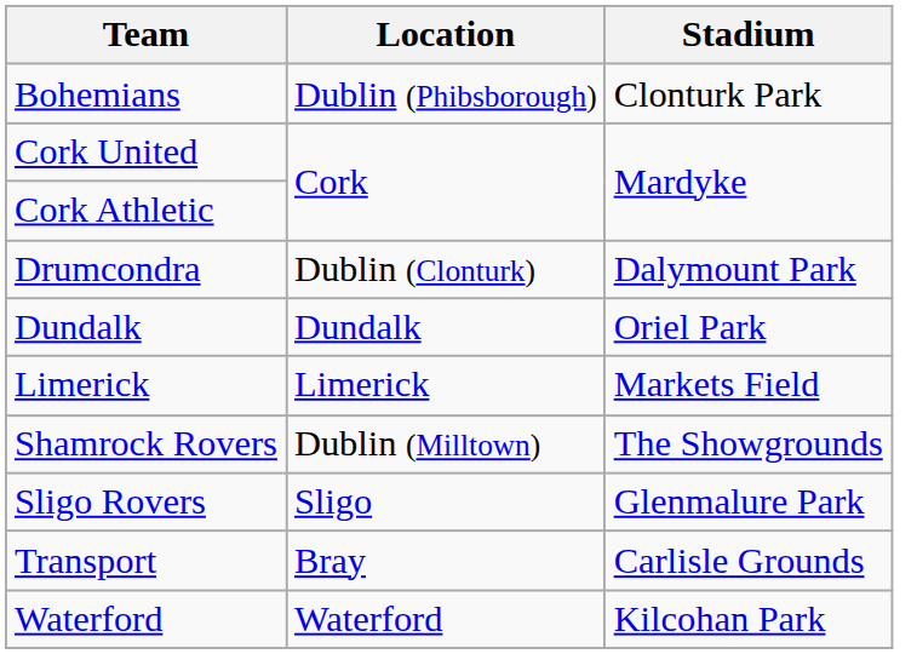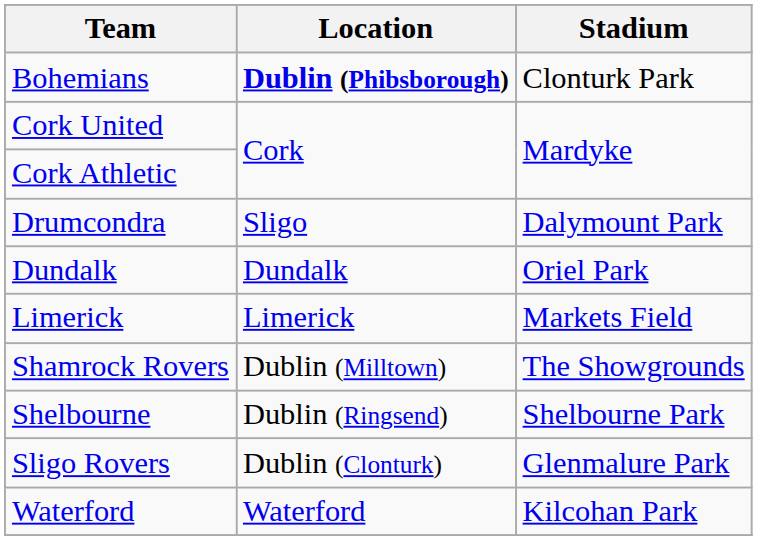Bohemians | Location: normal -> bold
Drumcondra | Location: Dublin (Clonturk) -> Sligo
+ row: Shelbourne | Dublin (Ringsend) | Shelbourne Park
Sligo Rovers | Location: Sligo -> Dublin (Clonturk)
- row: Transport | Bray | Carlisle Grounds
